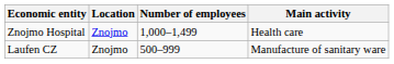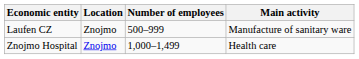rows swapped: Znojmo Hospital <-> Laufen CZ
